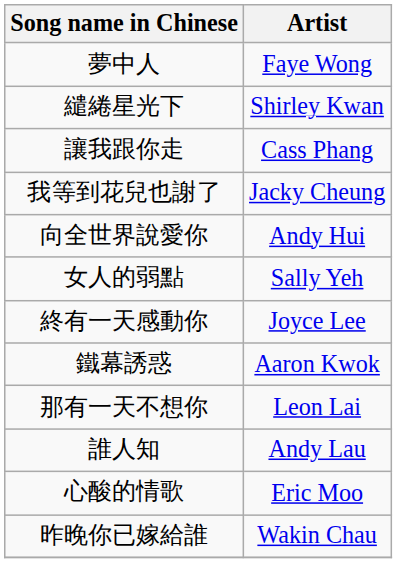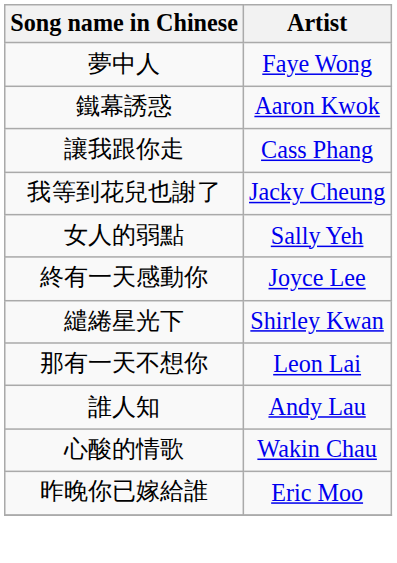rows swapped: 鐵幕誘惑 <-> 繾綣星光下
- row: 向全世界說愛你 | Andy Hui
心酸的情歌 | Artist: Eric Moo -> Wakin Chau
昨晚你已嫁給誰 | Artist: Wakin Chau -> Eric Moo
